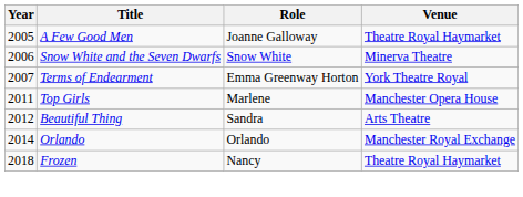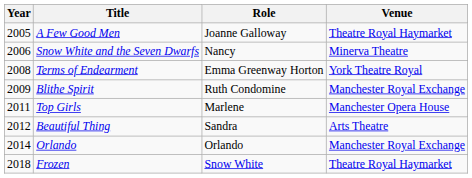Snow White and the Seven Dwarfs | Role: Snow White -> Nancy
Terms of Endearment | Year: 2007 -> 2008
+ row: 2009 | Blithe Spirit | Ruth Condomine | Manchester Royal Exchange
Frozen | Role: Nancy -> Snow White
